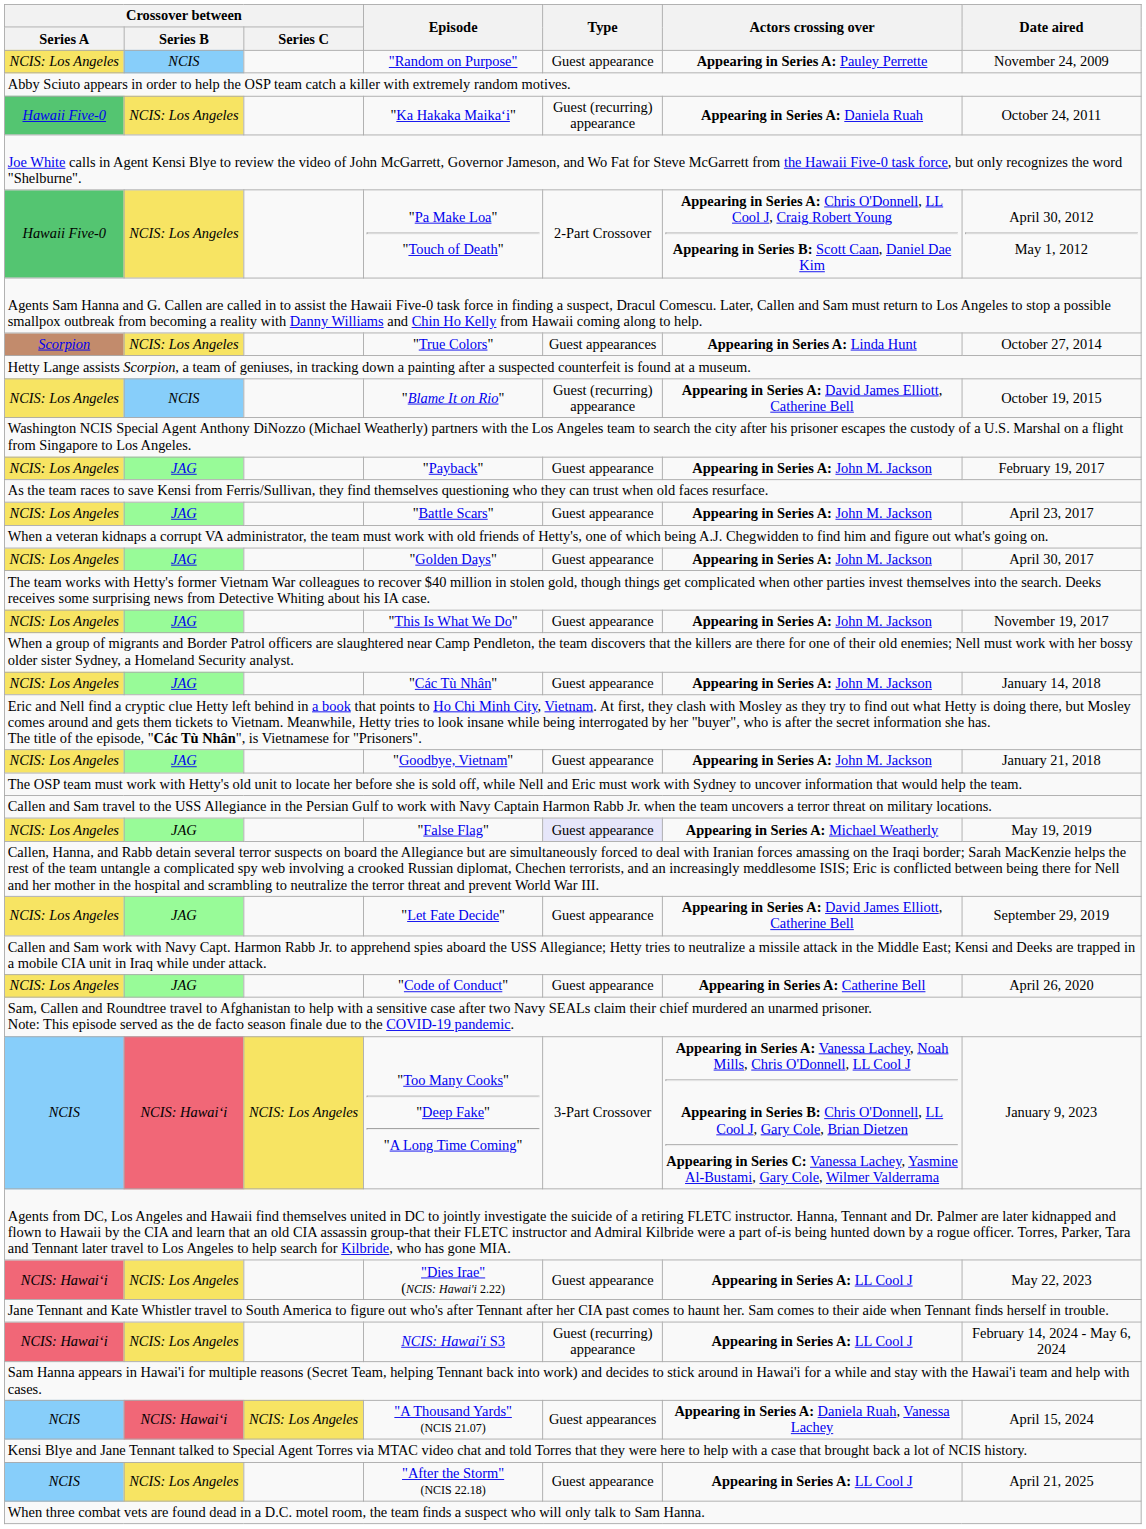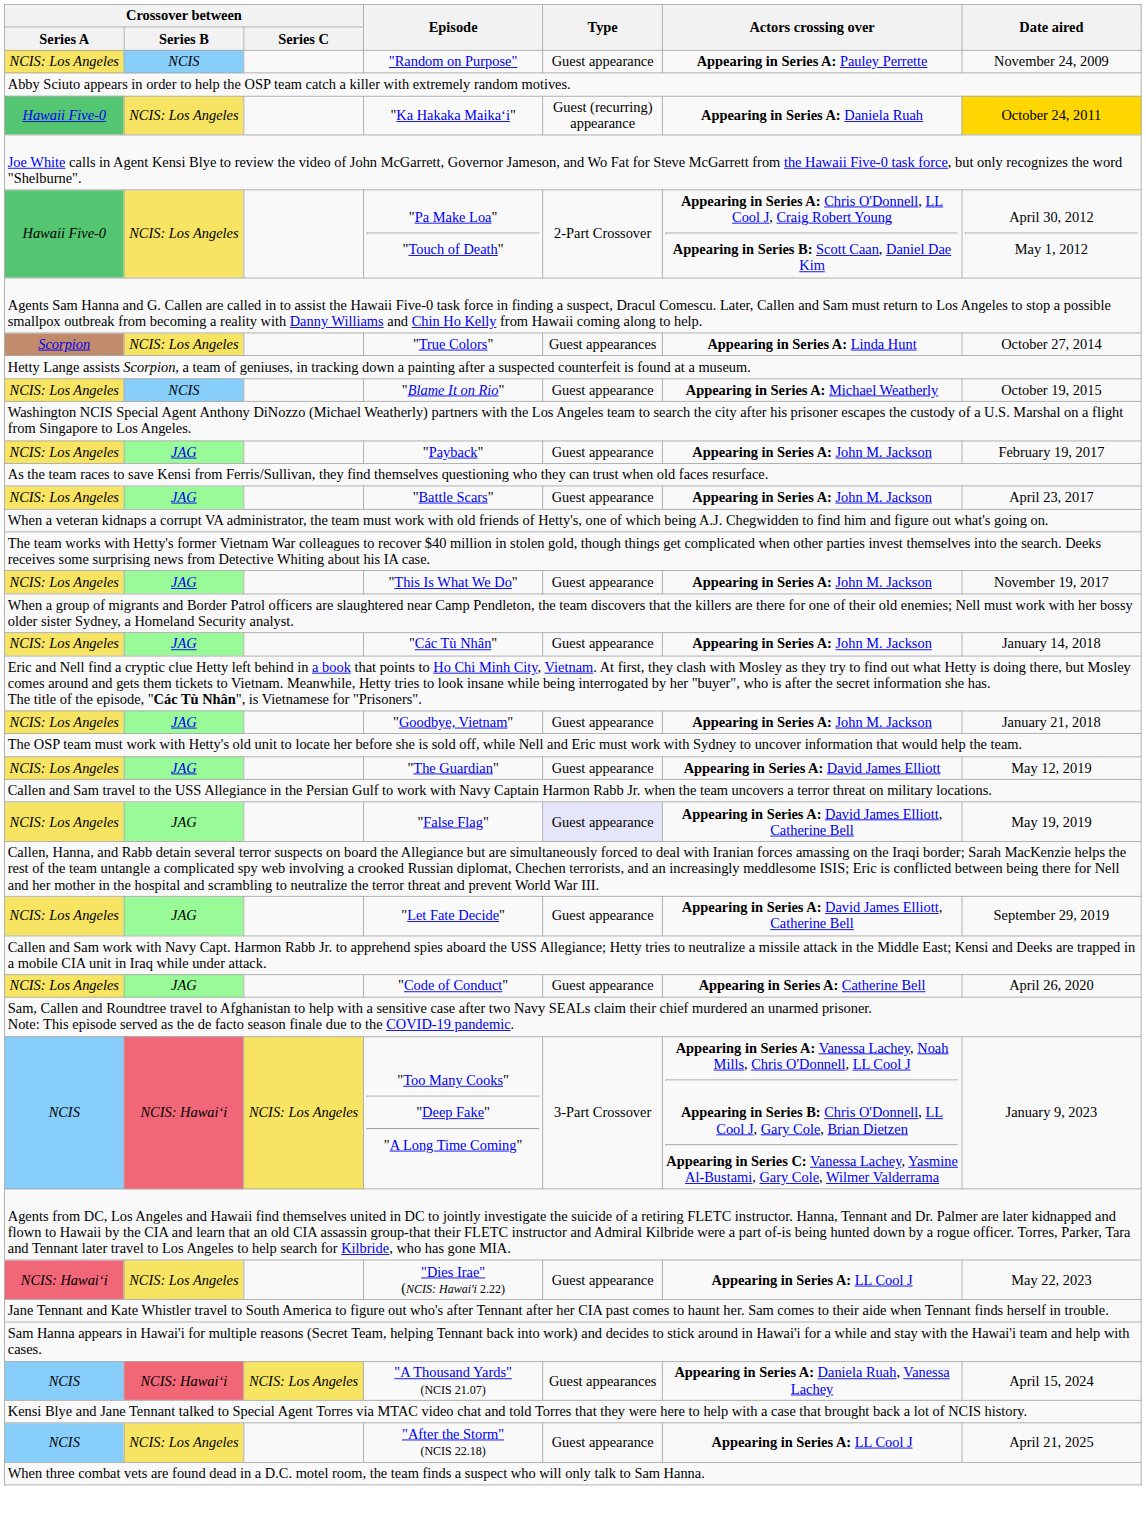"Ka Hakaka Maikaʻi" | Date aired: no background -> gold background
"Blame It on Rio" | Type: Guest (recurring) appearance -> Guest appearance
"Blame It on Rio" | Actors crossing over: Appearing in Series A: David James Elliott, Catherine Bell -> Appearing in Series A: Michael Weatherly
- row: NCIS: Los Angeles | JAG | "Golden Days" | Guest appearance | Appearing in Series A: John M. Jackson | April 30, 2017
+ row: NCIS: Los Angeles | JAG | "The Guardian" | Guest appearance | Appearing in Series A: David James Elliott | May 12, 2019
"False Flag" | Actors crossing over: Appearing in Series A: Michael Weatherly -> Appearing in Series A: David James Elliott, Catherine Bell
- row: NCIS: Hawaiʻi | NCIS: Los Angeles | NCIS: Hawai'i S3 | Guest (recurring) appearance | Appearing in Series A: LL Cool J | February 14, 2024 - May 6, 2024
